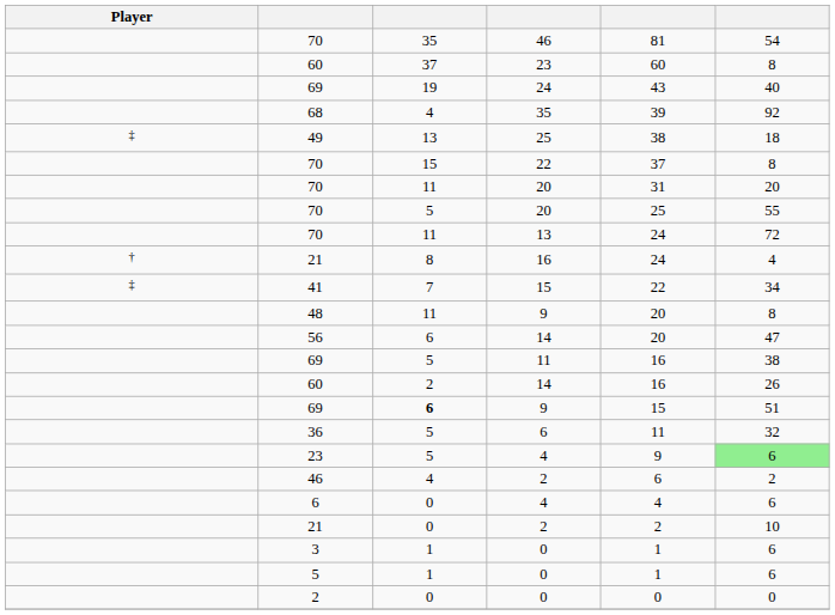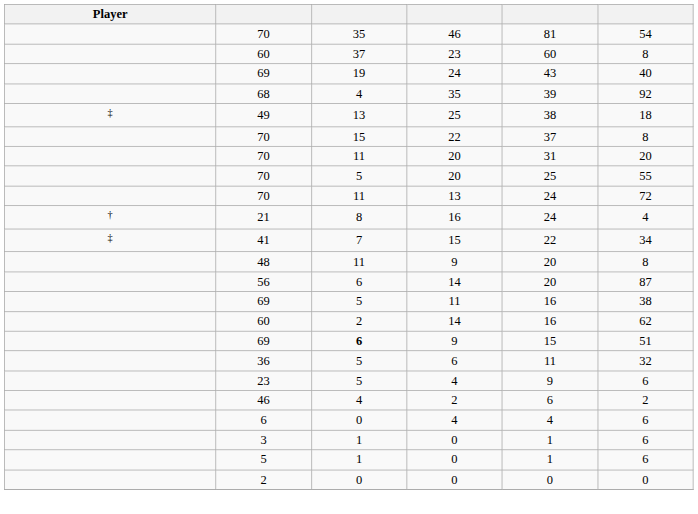56 / 14 | column 6: 47 -> 87
60 / 14 | column 6: 26 -> 62
23 / 4 | column 6: lightgreen background -> no background
- row: 21 | 0 | 2 | 2 | 10
